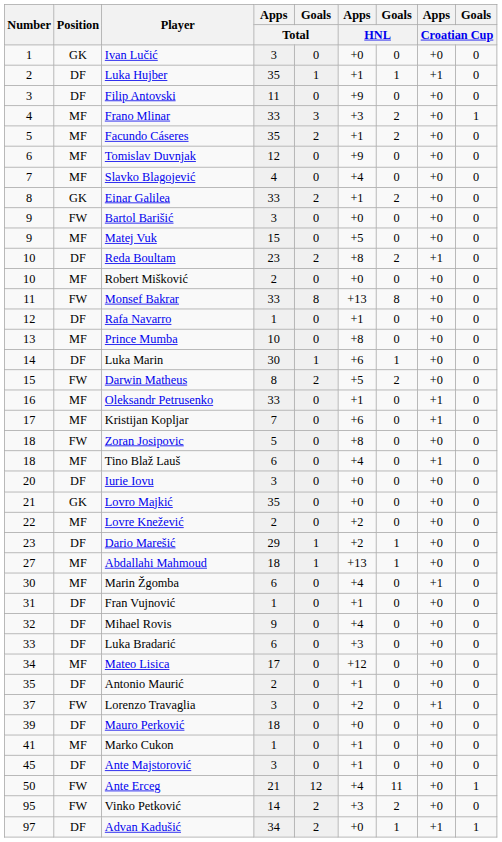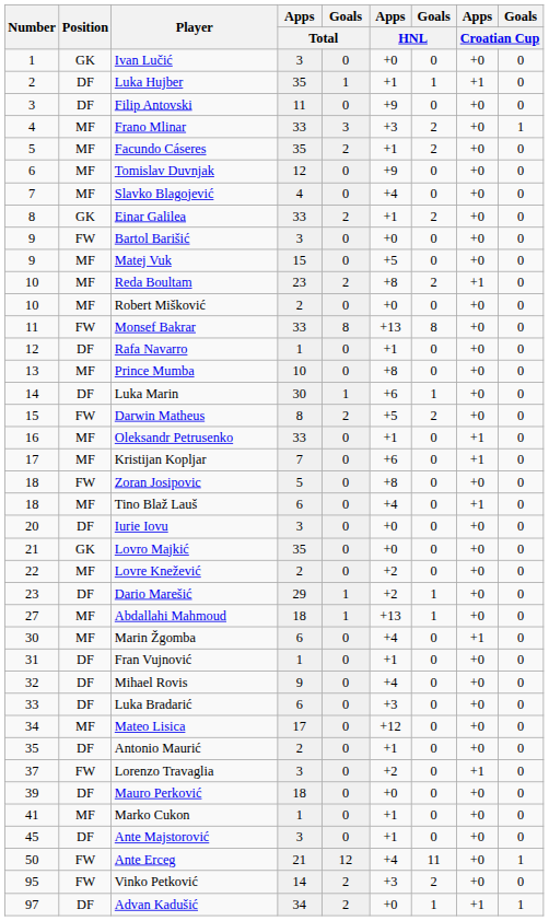Reda Boultam | Position: DF -> MF
